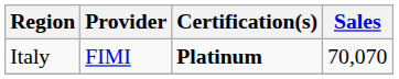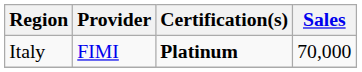Italy | Sales: 70,070 -> 70,000
